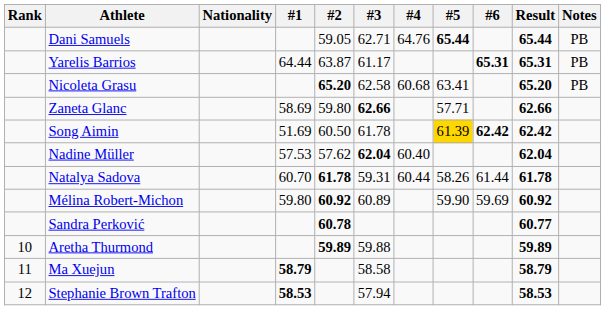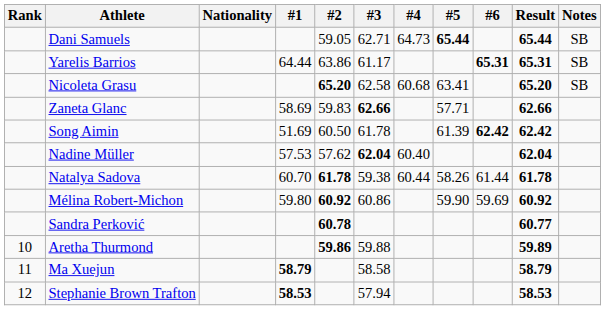Dani Samuels | #4: 64.76 -> 64.73
Dani Samuels | Notes: PB -> SB
Yarelis Barrios | #2: 63.87 -> 63.86
Yarelis Barrios | Notes: PB -> SB
Nicoleta Grasu | Notes: PB -> SB
Zaneta Glanc | #2: 59.80 -> 59.83
Song Aimin | #5: gold background -> no background
Natalya Sadova | #3: 59.31 -> 59.38
Mélina Robert-Michon | #3: 60.89 -> 60.86
Aretha Thurmond | #2: 59.89 -> 59.86
